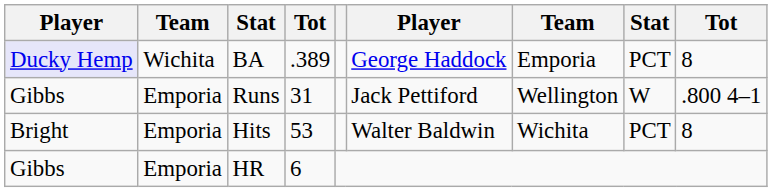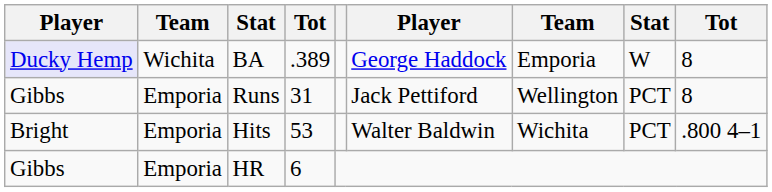BA | column 8: PCT -> W
Runs | column 8: W -> PCT
Runs | column 9: .800 4–1 -> 8
Hits | column 9: 8 -> .800 4–1
